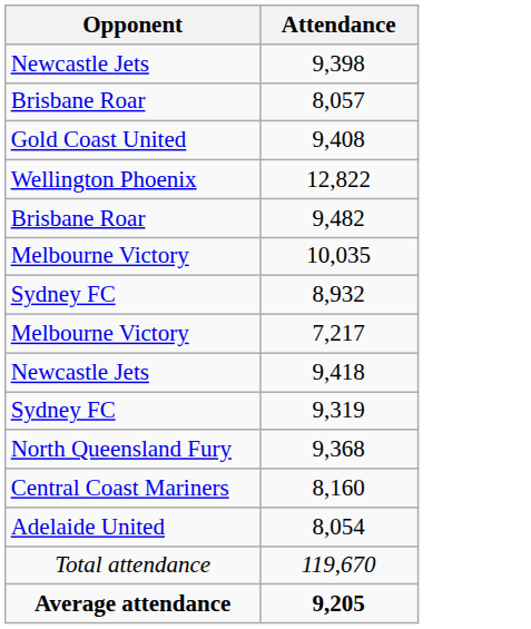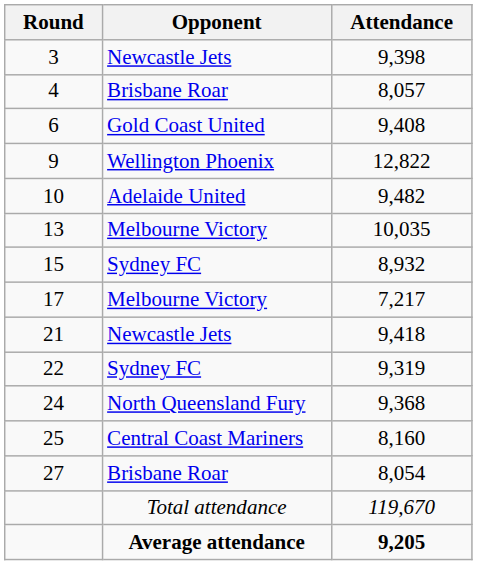+ column: Round | 3 | 4 | 6 | 9 | 10 | 13 | 15 | 17 | 21 | 22 | 24 | 25 | 27
9,482 | Opponent: Brisbane Roar -> Adelaide United
8,054 | Opponent: Adelaide United -> Brisbane Roar
